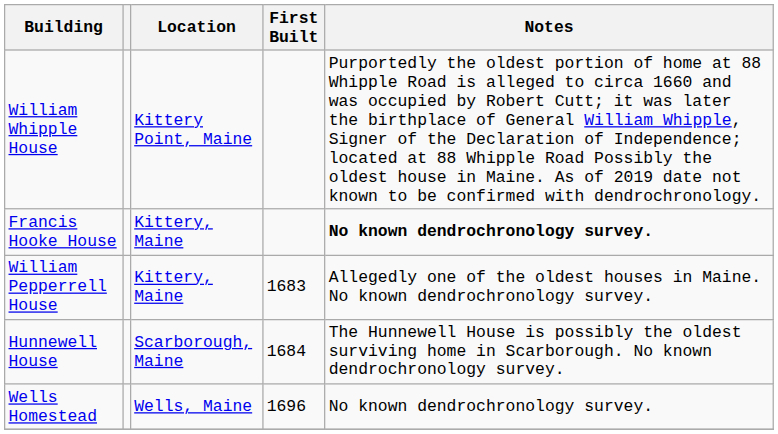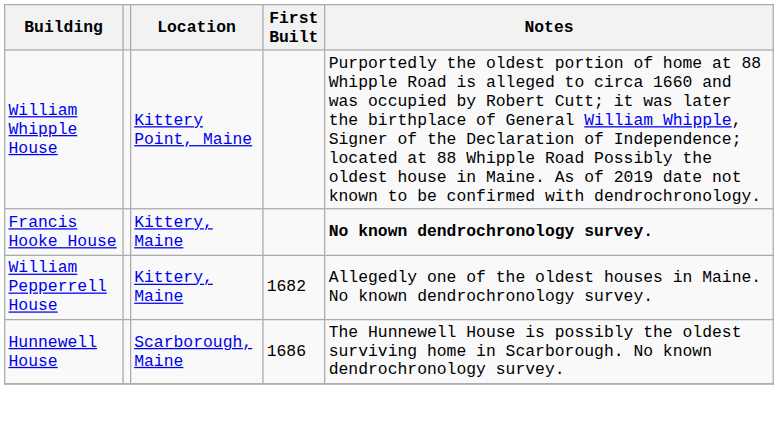William Pepperrell House | First Built: 1683 -> 1682
Hunnewell House | First Built: 1684 -> 1686
- row: Wells Homestead | Wells, Maine | 1696 | No known dendrochronology survey.
